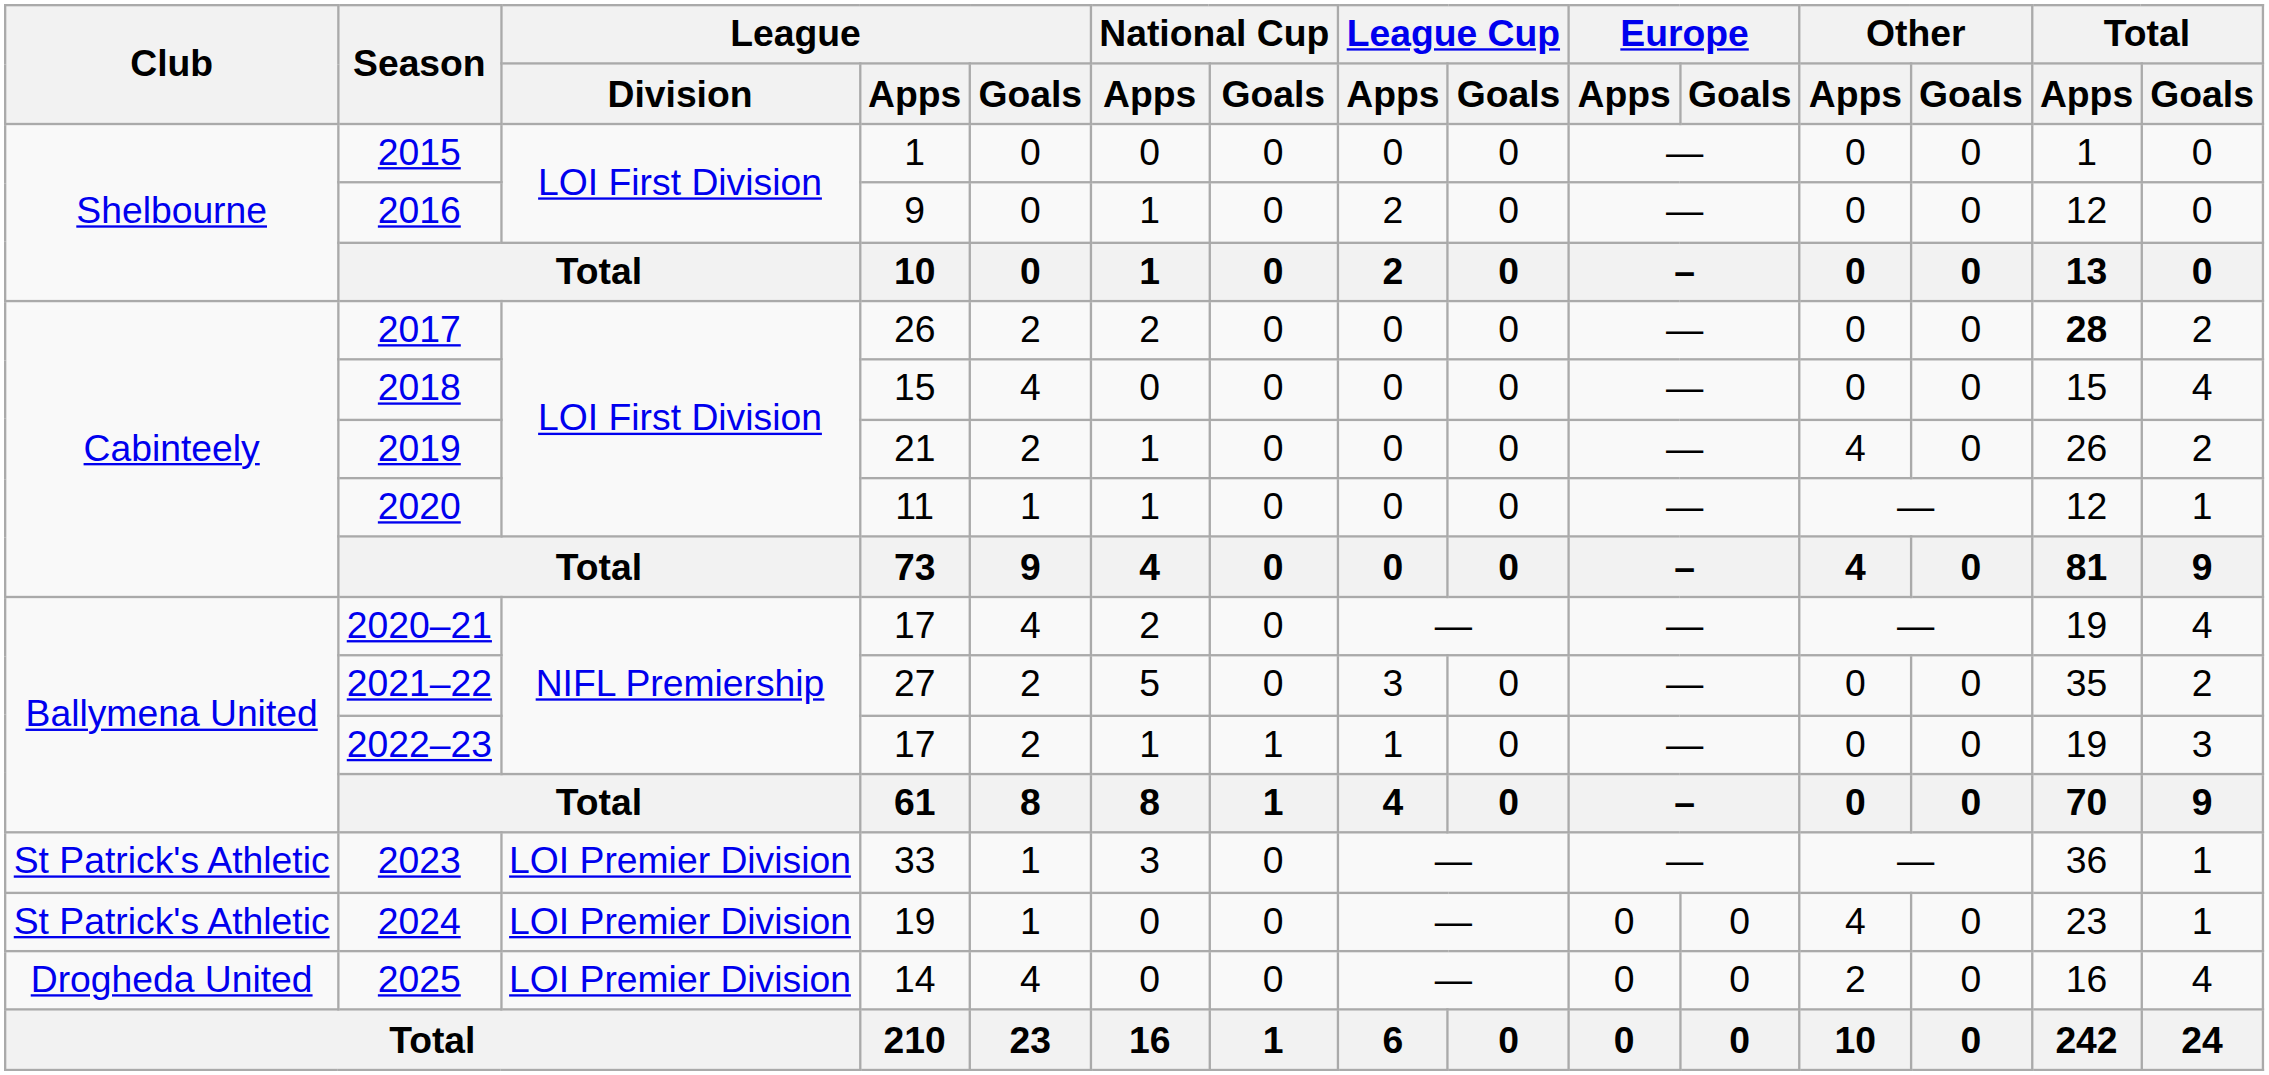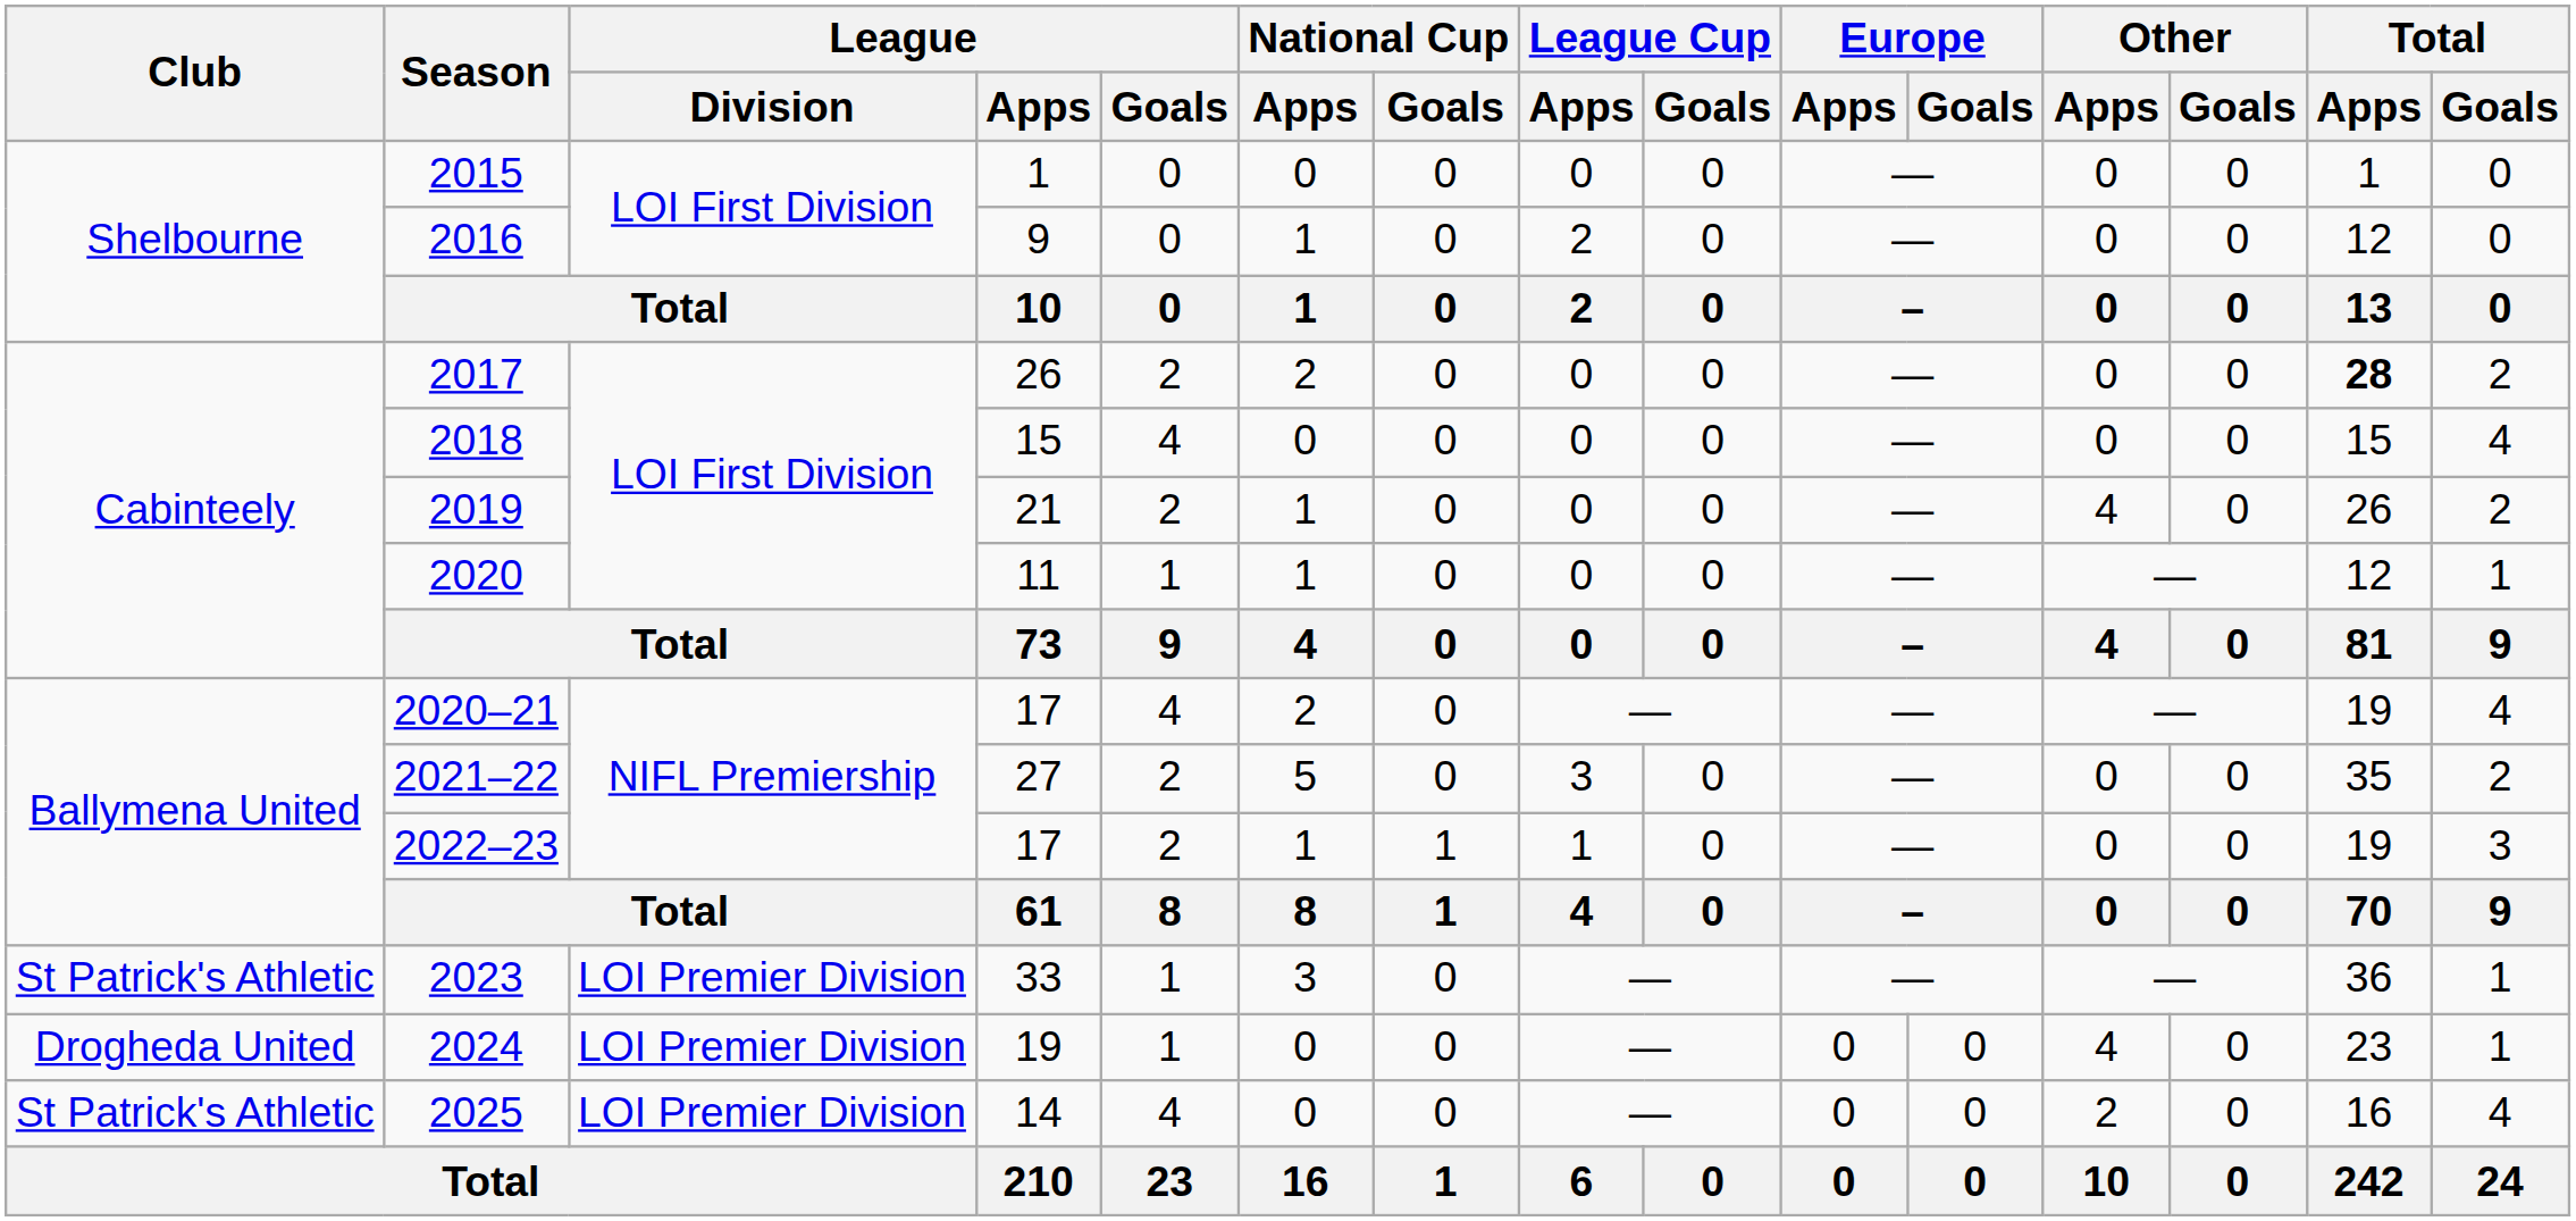2024 | Club: St Patrick's Athletic -> Drogheda United
2025 | Club: Drogheda United -> St Patrick's Athletic
